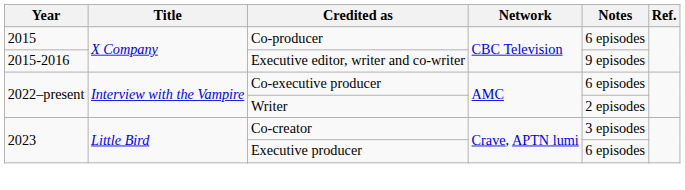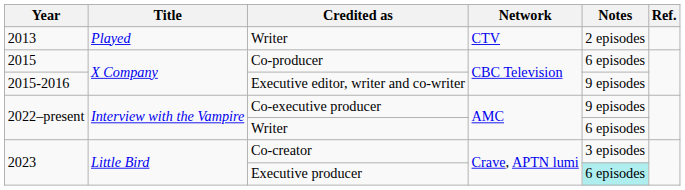+ row: 2013 | Played | Writer | CTV | 2 episodes
Co-executive producer | Notes: 6 episodes -> 9 episodes
2022–present / Writer | Notes: 2 episodes -> 6 episodes
Executive producer | Notes: no background -> paleturquoise background
